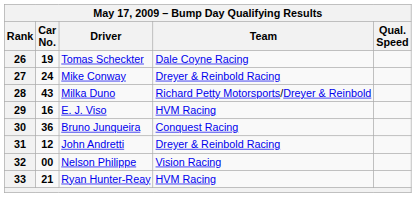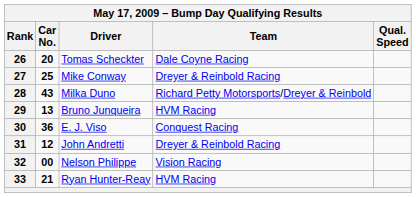26 | Car No.: 19 -> 20
27 | Car No.: 24 -> 25
29 | Car No.: 16 -> 13
29 | Driver: E. J. Viso -> Bruno Junqueira
30 | Driver: Bruno Junqueira -> E. J. Viso
